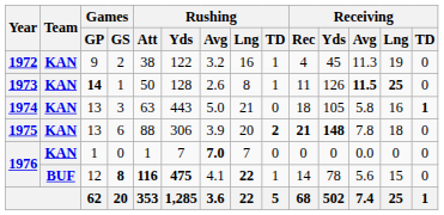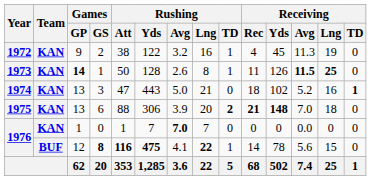3 | Rushing / Att: 63 -> 47
3 | Receiving / Yds: 105 -> 102
3 | Receiving / Avg: 5.8 -> 5.2
6 | Receiving / Avg: 7.8 -> 7.0
